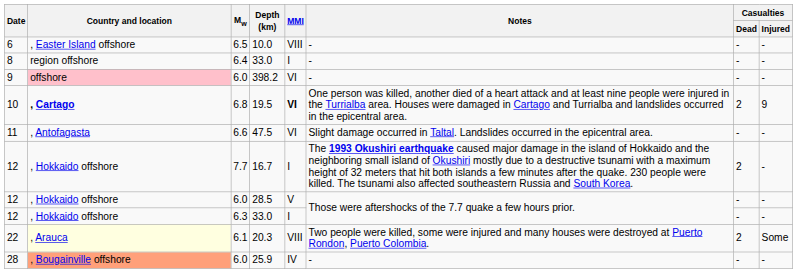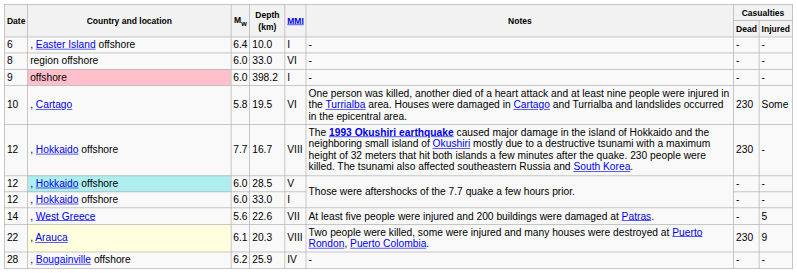10.0 | Mw: 6.5 -> 6.4
10.0 | MMI: VIII -> I
8 / 33.0 | Mw: 6.4 -> 6.0
8 / 33.0 | MMI: I -> VI
398.2 | MMI: VI -> I
19.5 | Country and location: bold -> normal
19.5 | Mw: 6.8 -> 5.8
19.5 | MMI: bold -> normal
19.5 | Casualties / Dead: 2 -> 230
19.5 | Casualties / Injured: 9 -> Some
- row: 11 | , Antofagasta | 6.6 | 47.5 | VI | Slight damage occurred in Taltal. Landslides occurred in the epicentral area. | - | -
16.7 | MMI: I -> VIII
16.7 | Casualties / Dead: 2 -> 230
28.5 | Country and location: no background -> paleturquoise background
12 / 33.0 | Mw: 6.3 -> 6.0
+ row: 14 | , West Greece | 5.6 | 22.6 | VII | At least five people were injured and 200 buildings were damaged at Patras. | - | 5
20.3 | Casualties / Dead: 2 -> 230
20.3 | Casualties / Injured: Some -> 9
25.9 | Country and location: lightsalmon background -> no background
25.9 | Mw: 6.0 -> 6.2
